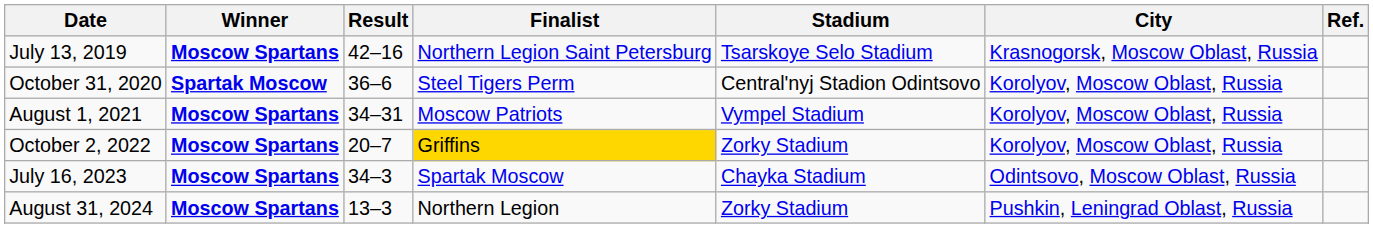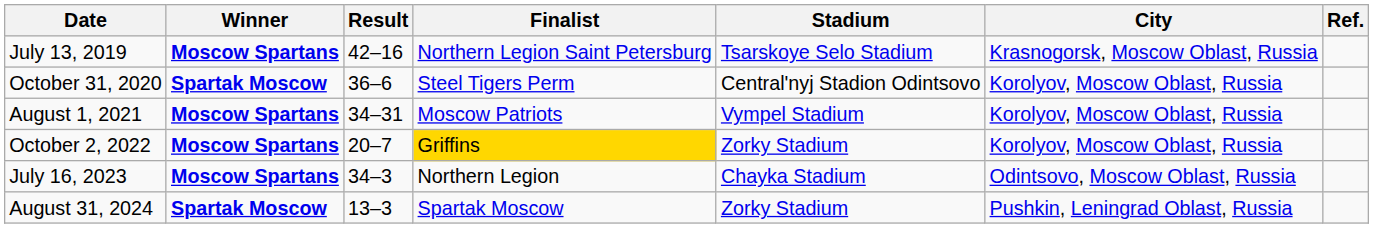July 16, 2023 | Finalist: Spartak Moscow -> Northern Legion
August 31, 2024 | Winner: Moscow Spartans -> Spartak Moscow
August 31, 2024 | Finalist: Northern Legion -> Spartak Moscow
